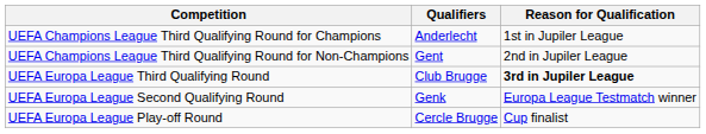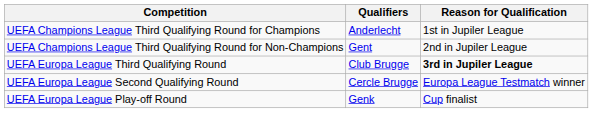UEFA Europa League Second Qualifying Round | Qualifiers: Genk -> Cercle Brugge
UEFA Europa League Play-off Round | Qualifiers: Cercle Brugge -> Genk
